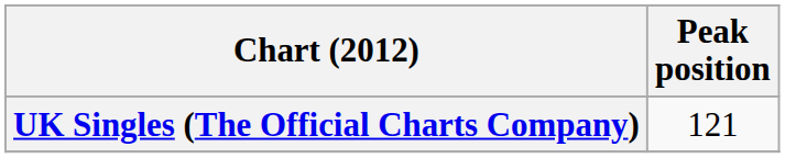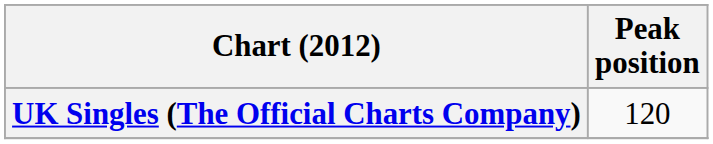UK Singles (The Official Charts Company) | Peak position: 121 -> 120
